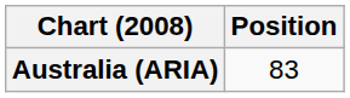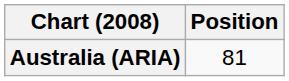Australia (ARIA) | Position: 83 -> 81
